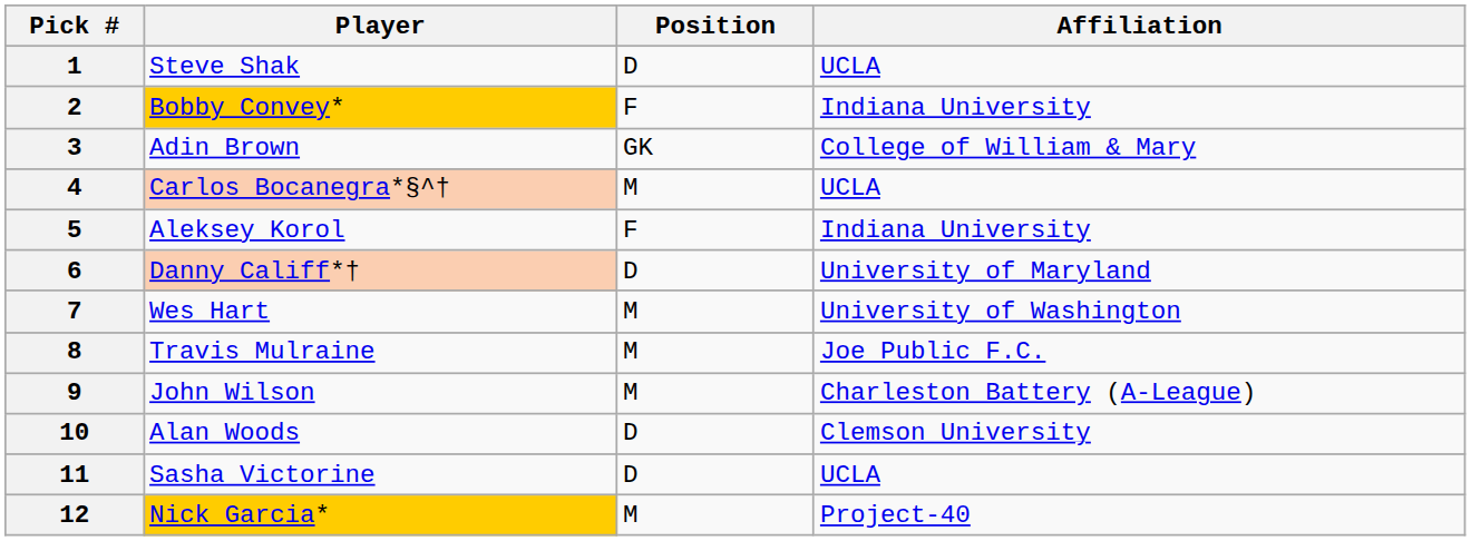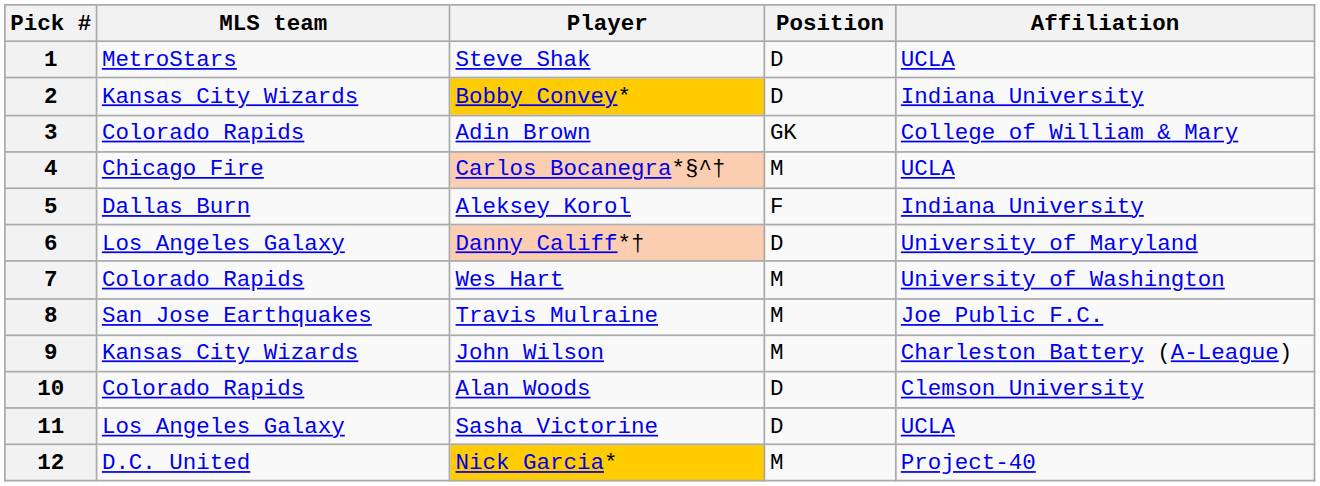+ column: MLS team | MetroStars | Kansas City Wizards | Colorado Rapids | Chicago Fire | Dallas Burn | Los Angeles Galaxy | Colorado Rapids | San Jose Earthquakes | Kansas City Wizards | Colorado Rapids | Los Angeles Galaxy | D.C. United
2 | Position: F -> D
